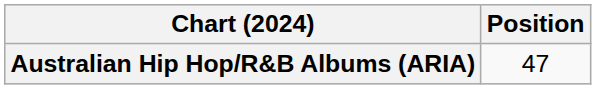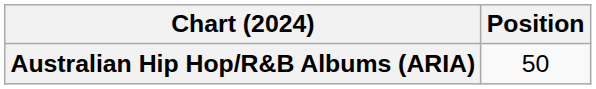Australian Hip Hop/R&B Albums (ARIA) | Position: 47 -> 50
